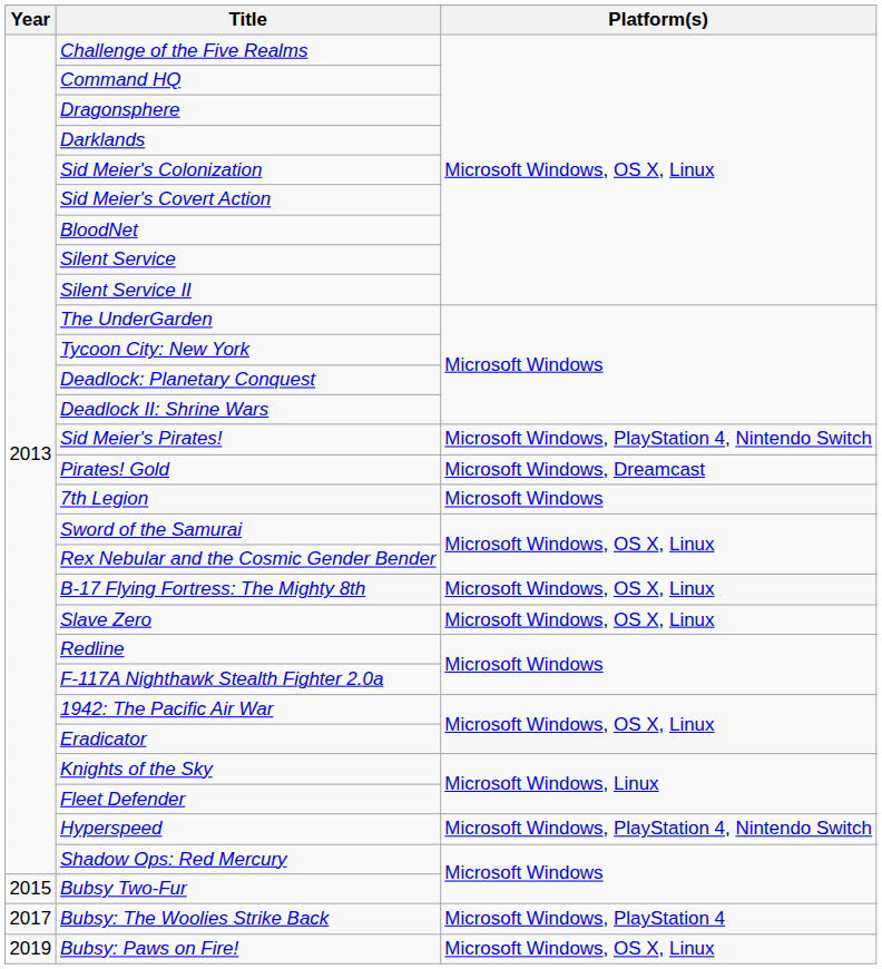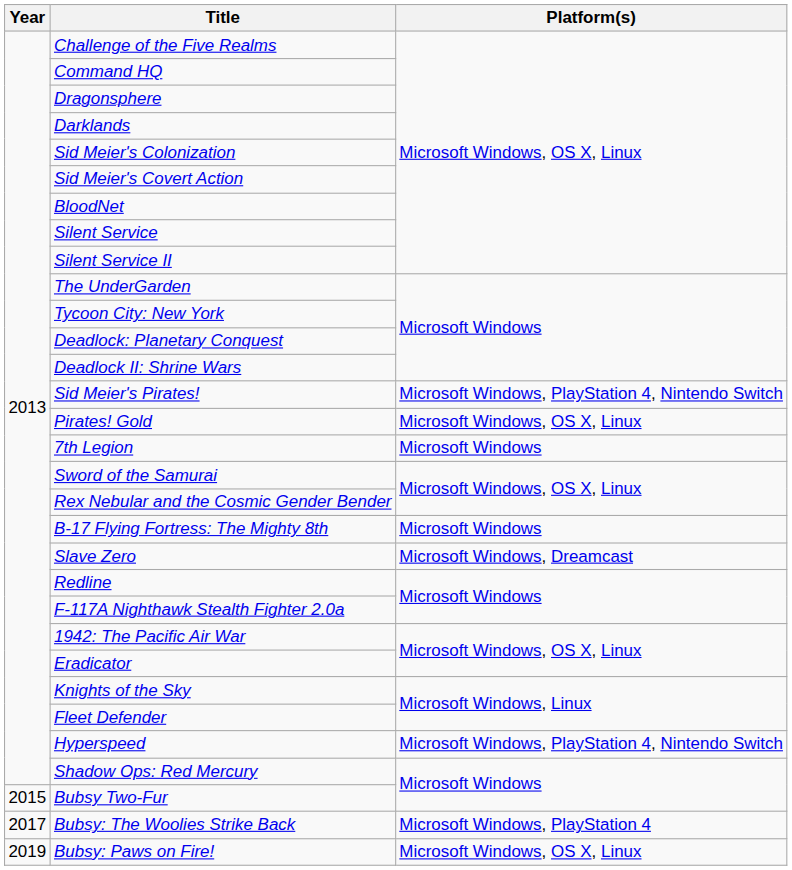Pirates! Gold | Platform(s): Microsoft Windows, Dreamcast -> Microsoft Windows, OS X, Linux
B-17 Flying Fortress: The Mighty 8th | Platform(s): Microsoft Windows, OS X, Linux -> Microsoft Windows
Slave Zero | Platform(s): Microsoft Windows, OS X, Linux -> Microsoft Windows, Dreamcast
